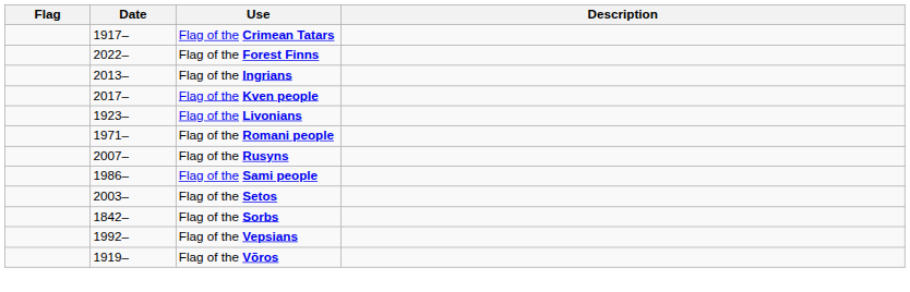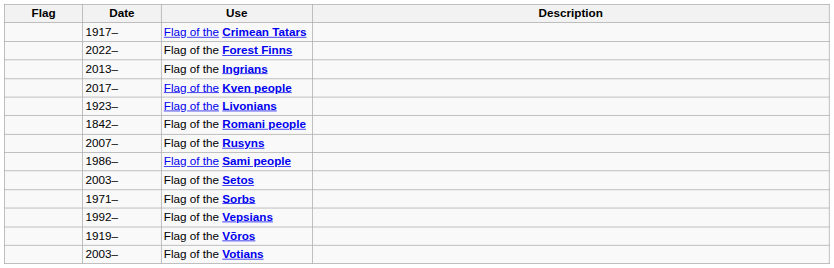Flag of the Romani people | Date: 1971– -> 1842–
Flag of the Sorbs | Date: 1842– -> 1971–
+ row: 2003– | Flag of the Votians
